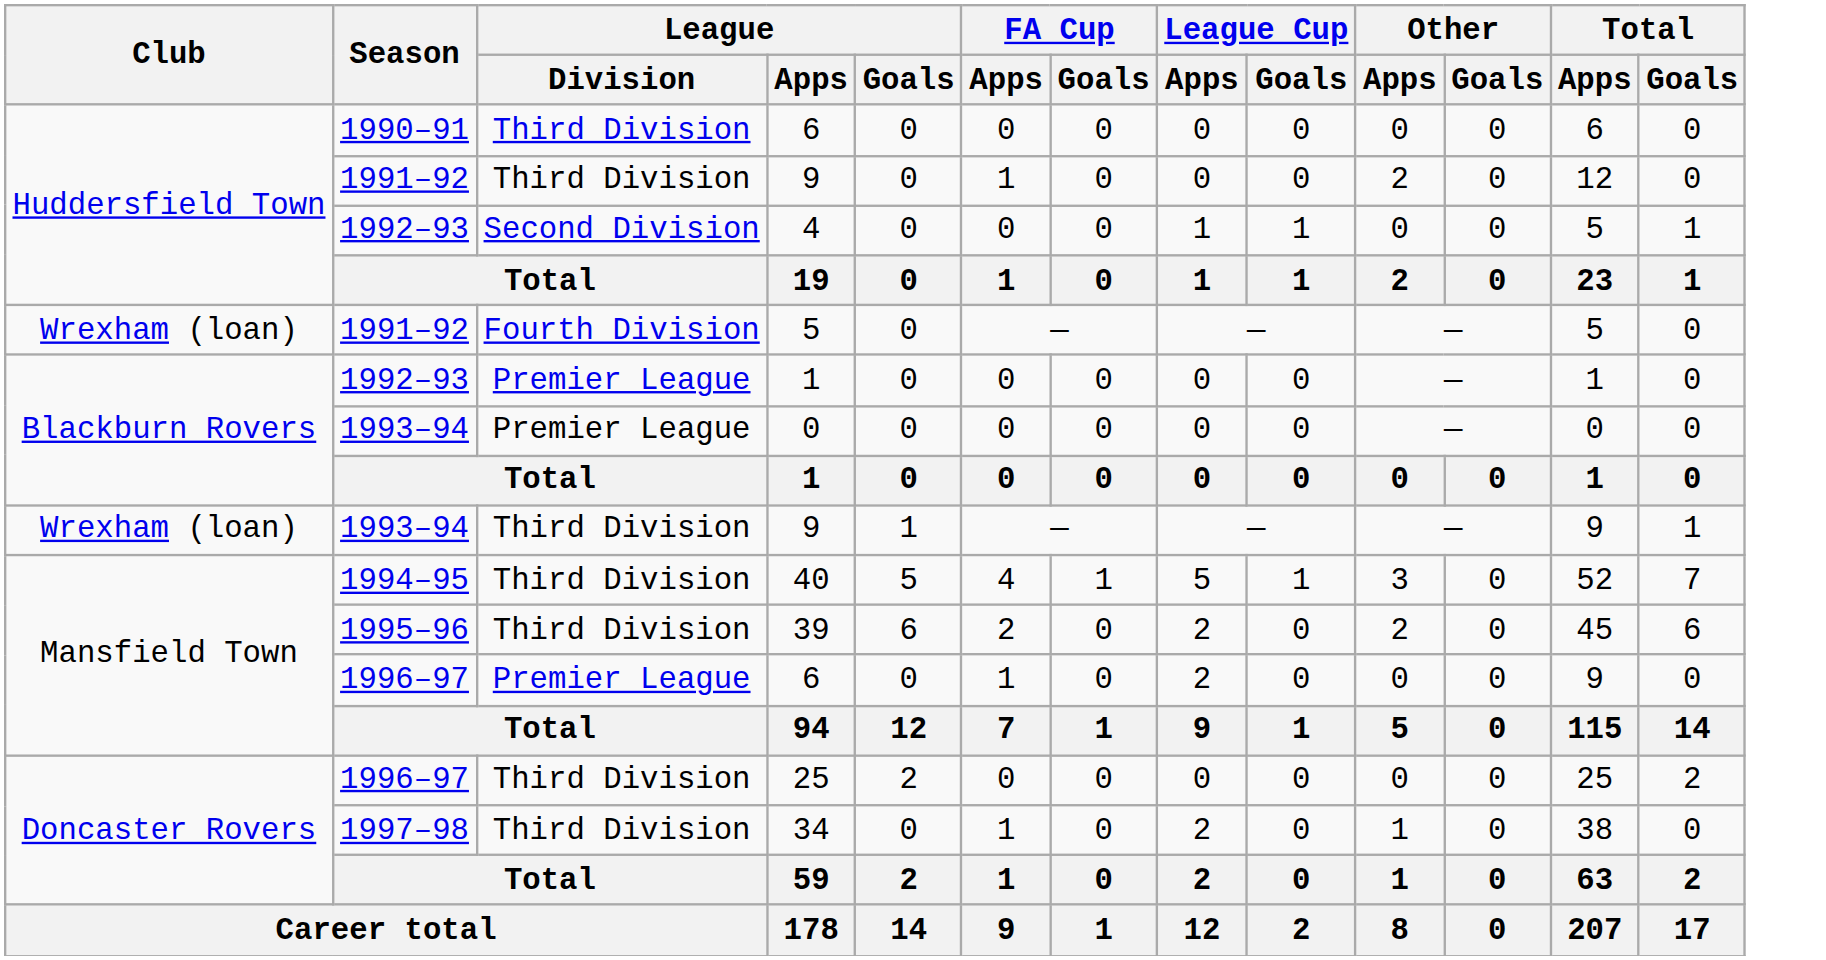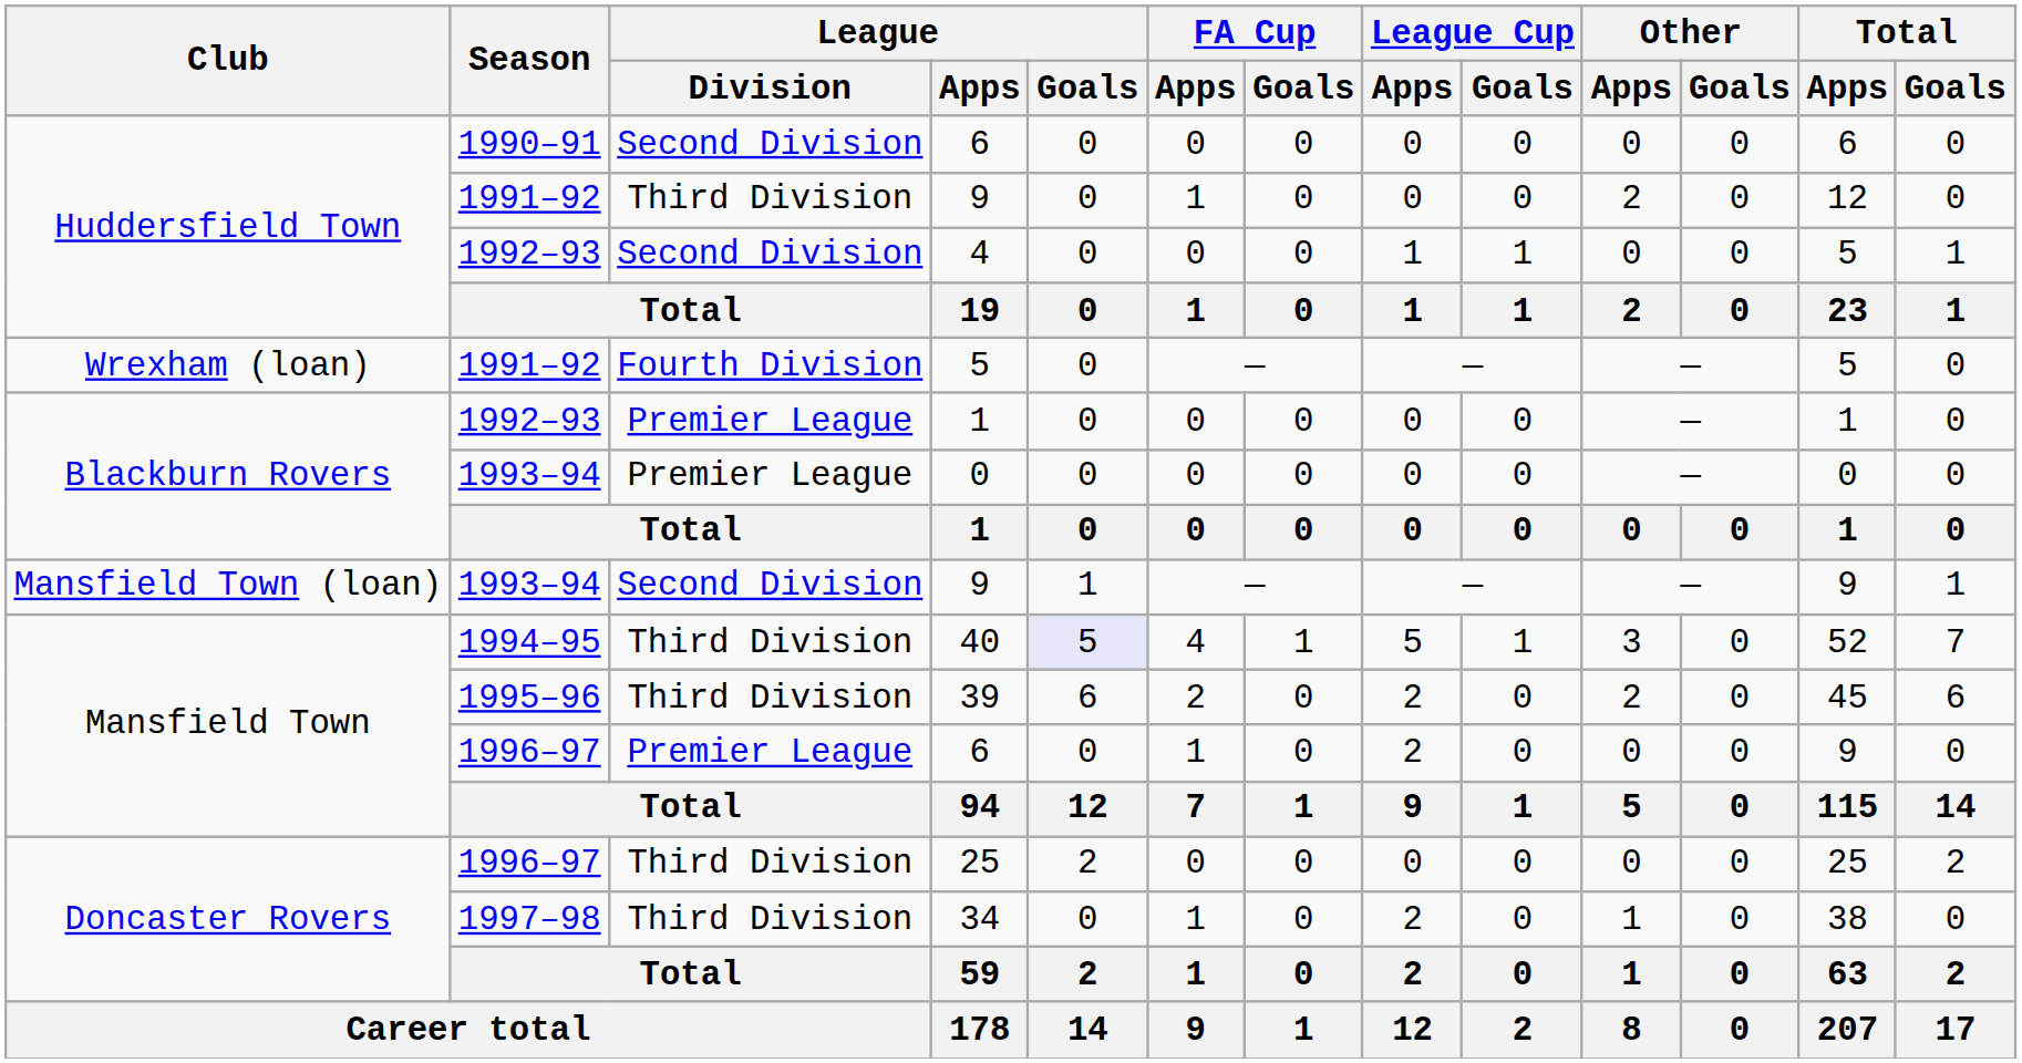1990–91 / 6 | League / Division: Third Division -> Second Division
1993–94 / 9 | Club: Wrexham (loan) -> Mansfield Town (loan)
1993–94 / 9 | League / Division: Third Division -> Second Division
40 | League / Goals: no background -> lavender background
